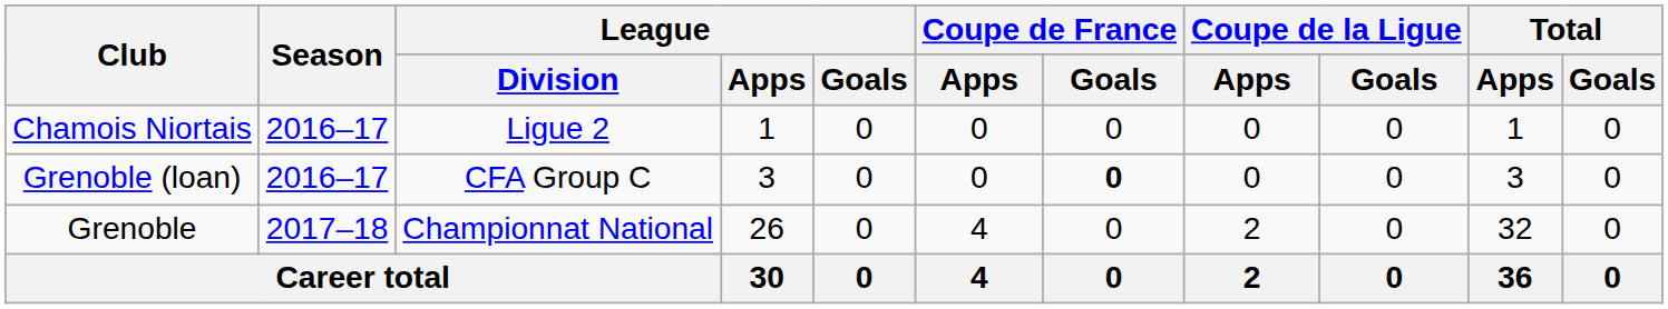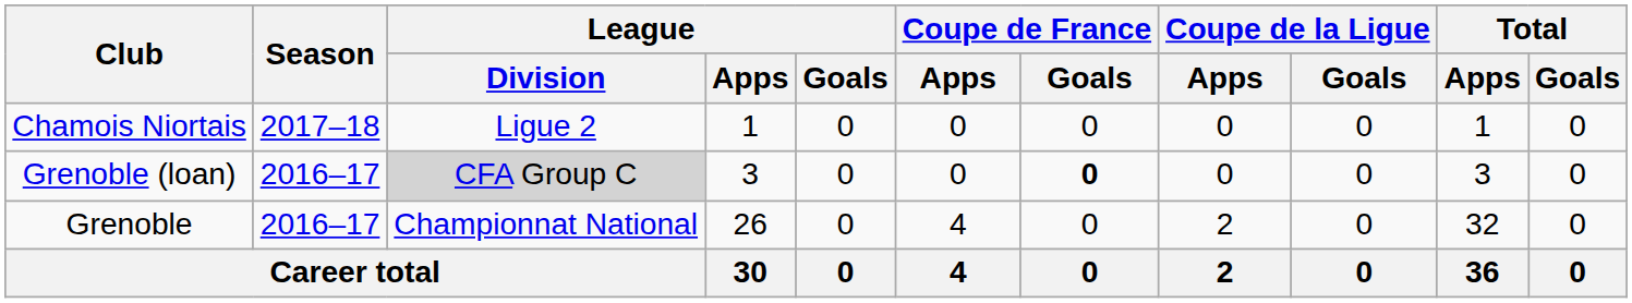Chamois Niortais | Season: 2016–17 -> 2017–18
Grenoble (loan) | League / Division: no background -> lightgrey background
Grenoble | Season: 2017–18 -> 2016–17
